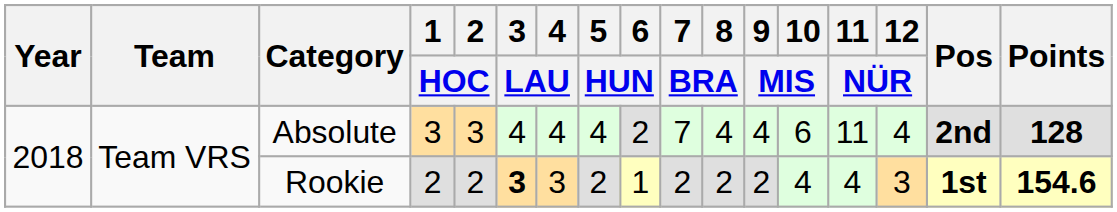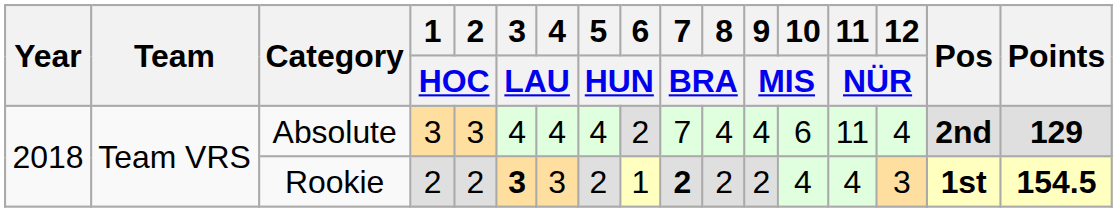Absolute | Points: 128 -> 129
Rookie | 7 / BRA: normal -> bold
Rookie | Points: 154.6 -> 154.5
